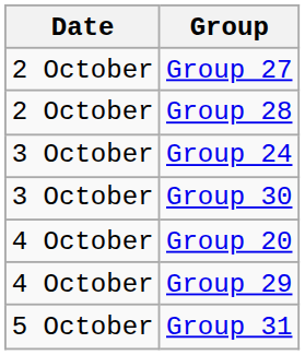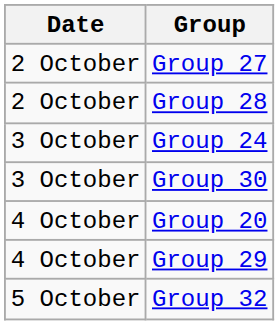- row: 5 October | Group 31
+ row: 5 October | Group 32
